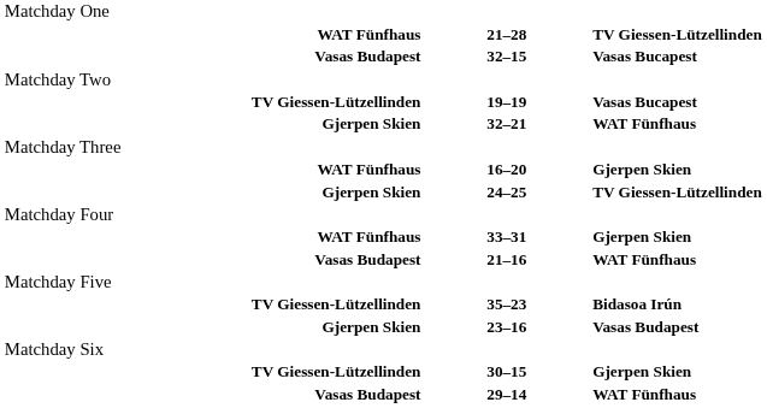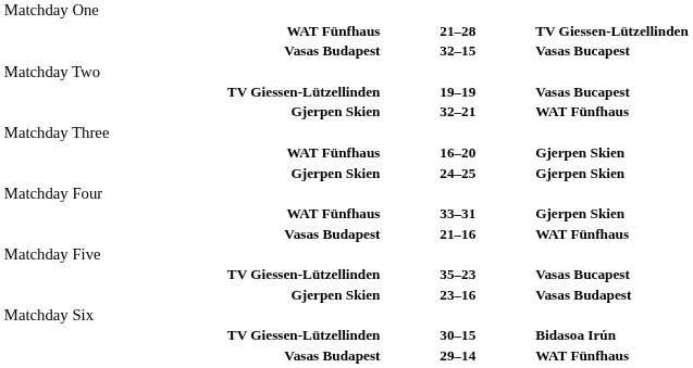24–25 | column 3: TV Giessen-Lützellinden -> Gjerpen Skien
35–23 | column 3: Bidasoa Irún -> Vasas Bucapest
30–15 | column 3: Gjerpen Skien -> Bidasoa Irún
